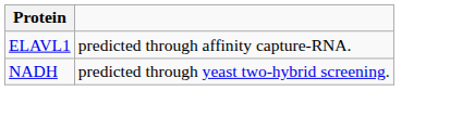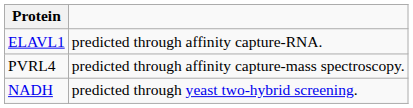+ row: PVRL4 | predicted through affinity capture-mass spectroscopy.
